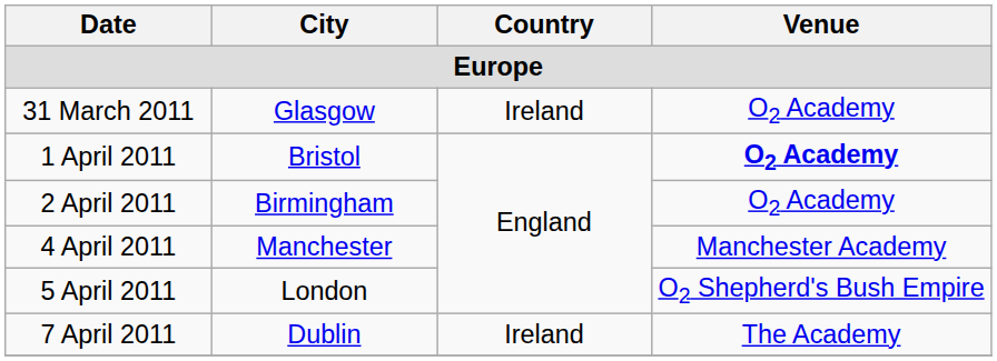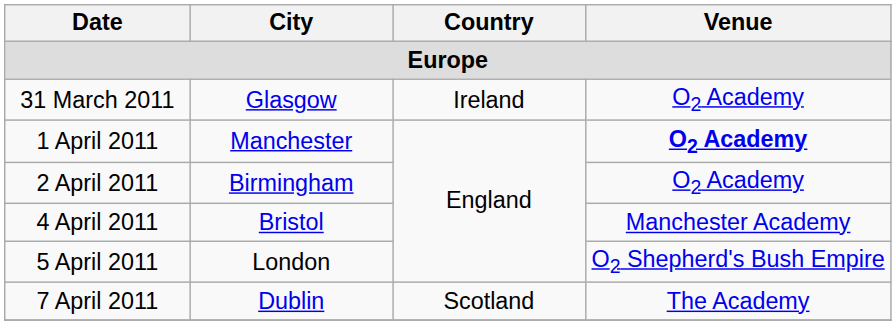1 April 2011 | City: Bristol -> Manchester
4 April 2011 | City: Manchester -> Bristol
7 April 2011 | Country: Ireland -> Scotland
